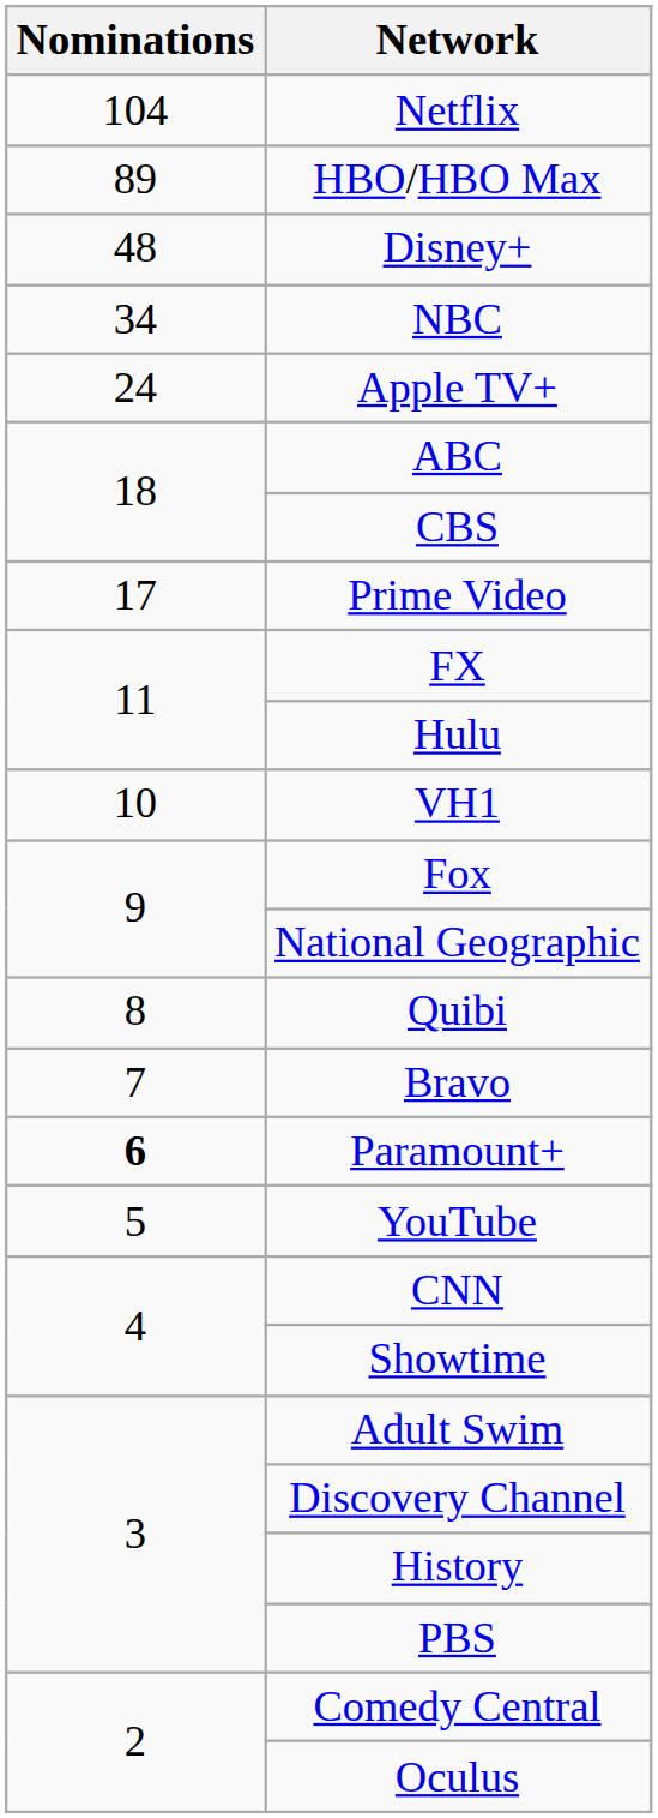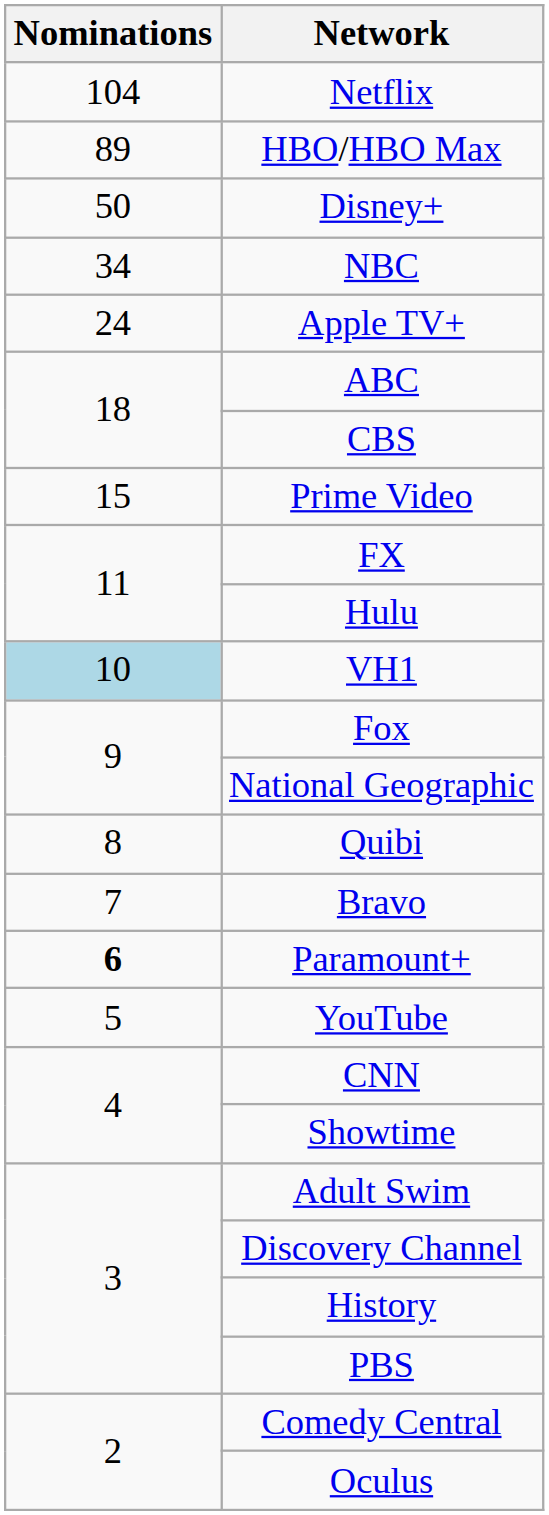Disney+ | Nominations: 48 -> 50
Prime Video | Nominations: 17 -> 15
VH1 | Nominations: no background -> lightblue background
